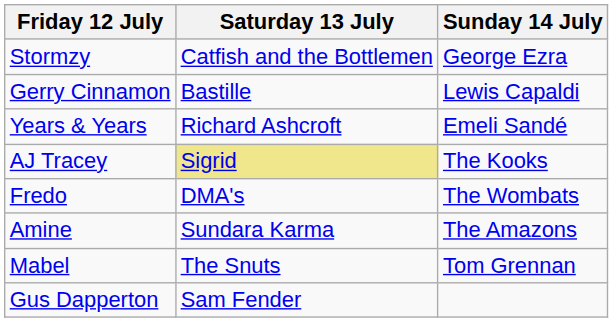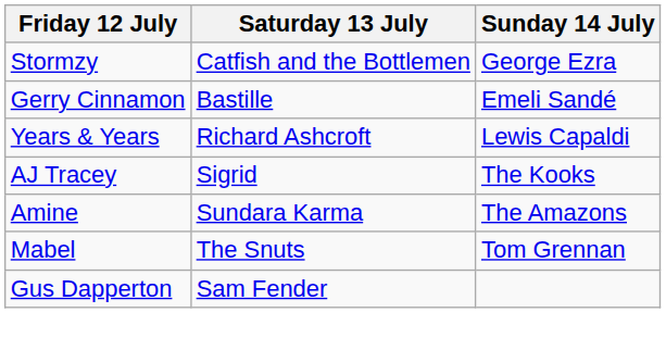Gerry Cinnamon | Sunday 14 July: Lewis Capaldi -> Emeli Sandé
Years & Years | Sunday 14 July: Emeli Sandé -> Lewis Capaldi
AJ Tracey | Saturday 13 July: khaki background -> no background
- row: Fredo | DMA's | The Wombats
